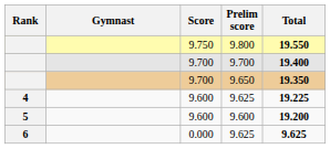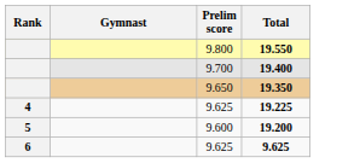- column: Score | 9.750 | 9.700 | 9.700 | 9.600 | 9.600 | 0.000
